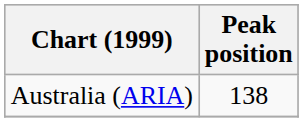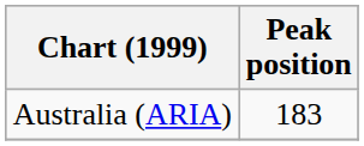Australia (ARIA) | Peak position: 138 -> 183
